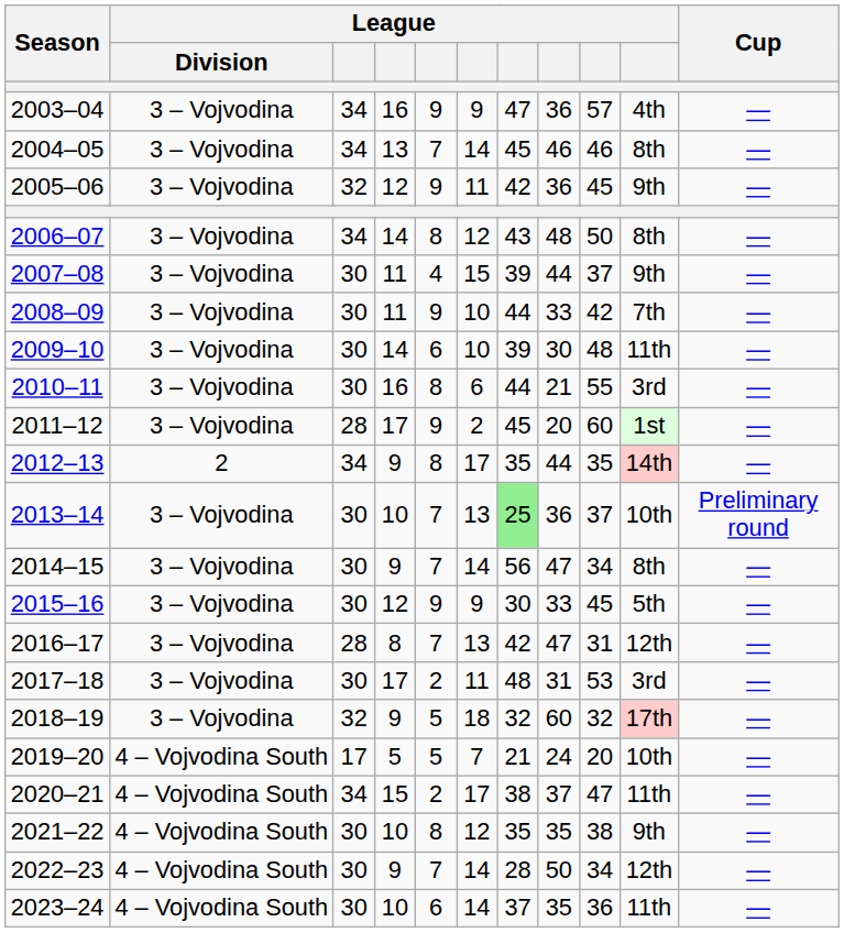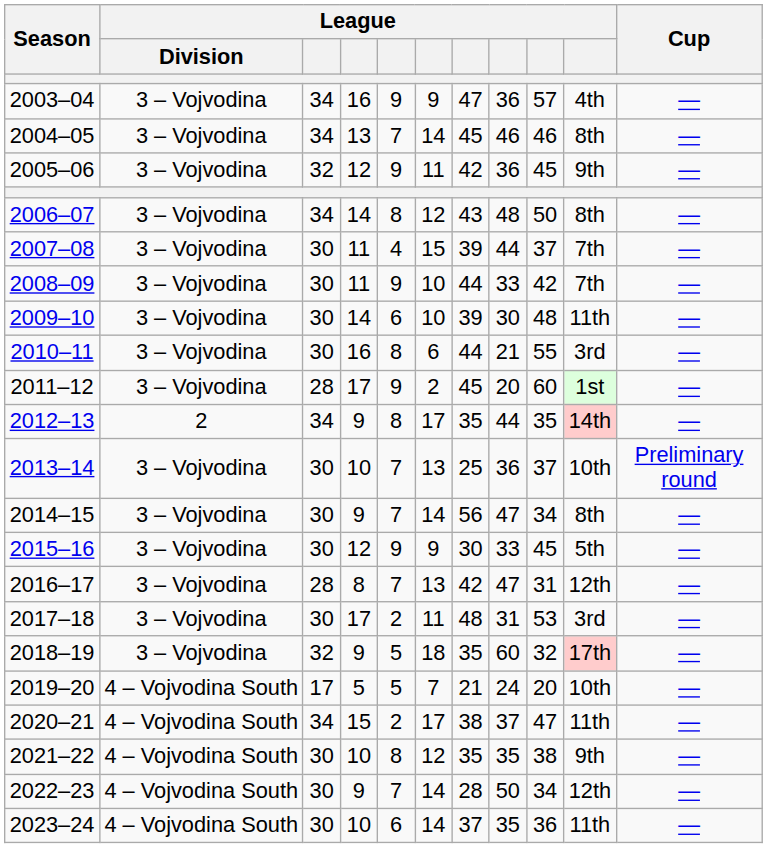2007–08 | column 10: 9th -> 7th
2013–14 | column 7: lightgreen background -> no background
2018–19 | column 7: 32 -> 35
